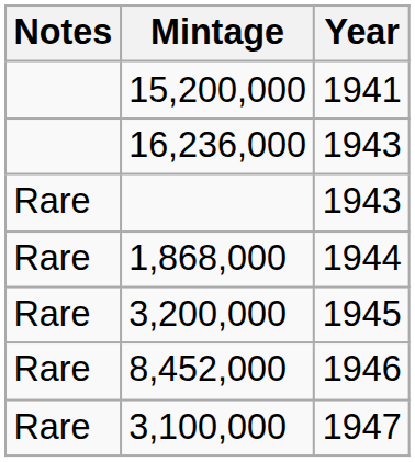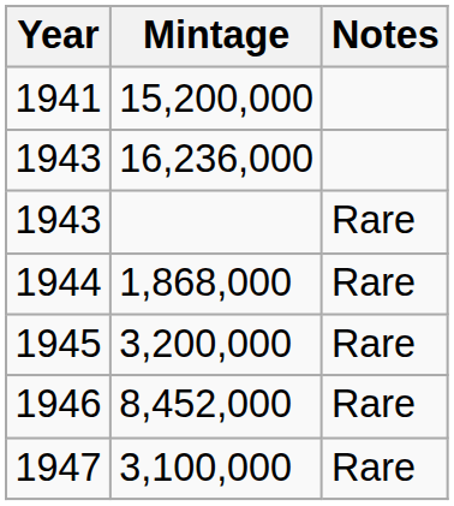columns swapped: Year <-> Notes
